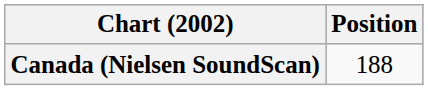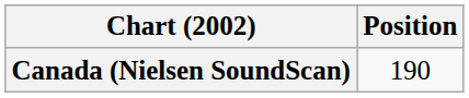Canada (Nielsen SoundScan) | Position: 188 -> 190
